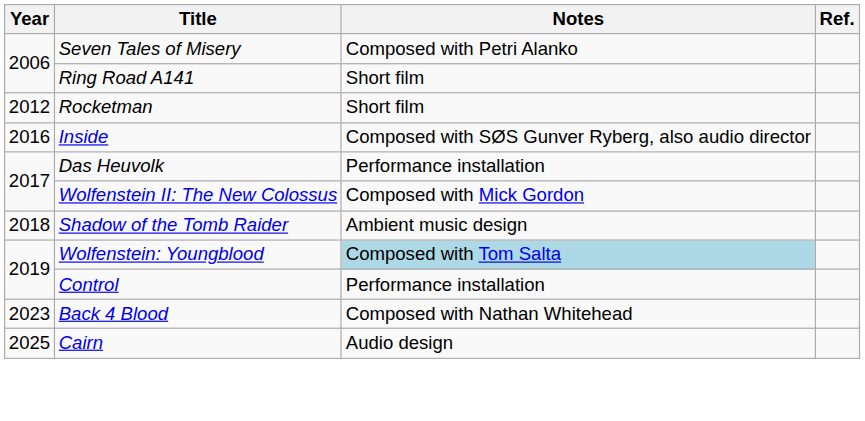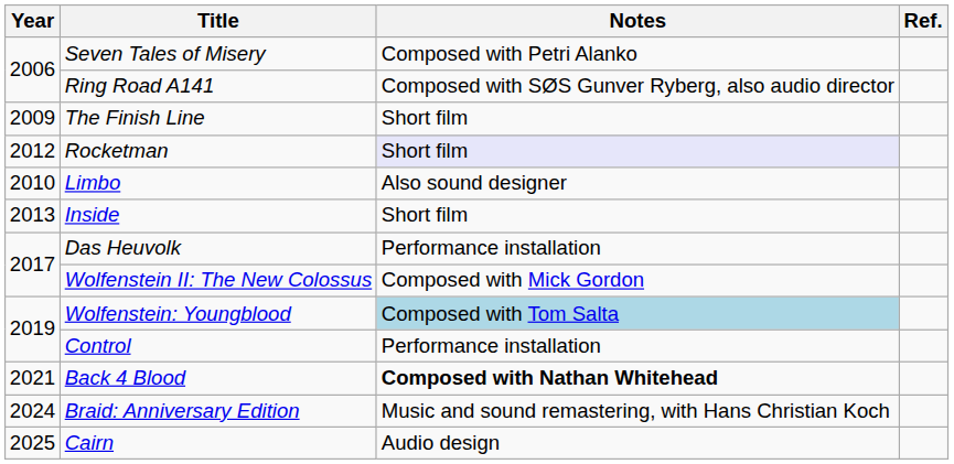Ring Road A141 | Notes: Short film -> Composed with SØS Gunver Ryberg, also audio director
+ row: 2009 | The Finish Line | Short film
Rocketman | Notes: no background -> lavender background
+ row: 2010 | Limbo | Also sound designer
Inside | Year: 2016 -> 2013
Inside | Notes: Composed with SØS Gunver Ryberg, also audio director -> Short film
- row: 2018 | Shadow of the Tomb Raider | Ambient music design
Back 4 Blood | Year: 2023 -> 2021
Back 4 Blood | Notes: normal -> bold
+ row: 2024 | Braid: Anniversary Edition | Music and sound remastering, with Hans Christian Koch
